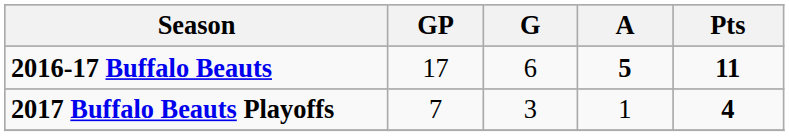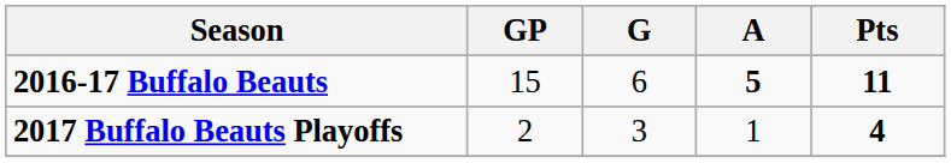2016-17 Buffalo Beauts | GP: 17 -> 15
2017 Buffalo Beauts Playoffs | GP: 7 -> 2
